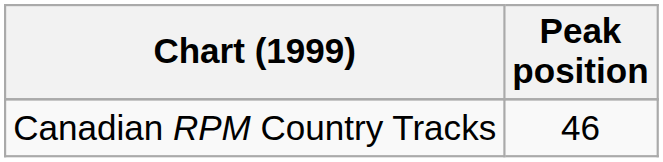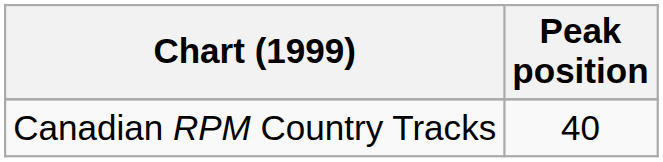Canadian RPM Country Tracks | Peak position: 46 -> 40
